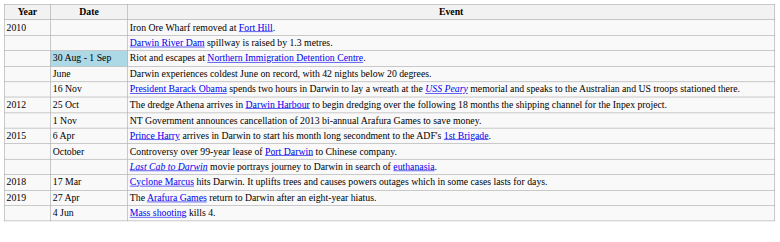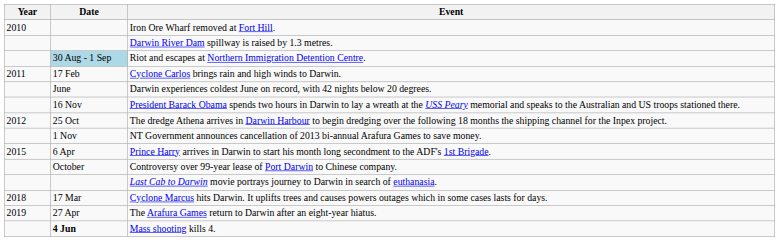+ row: 2011 | 17 Feb | Cyclone Carlos brings rain and high winds to Darwin.
Mass shooting kills 4. | Date: normal -> bold
